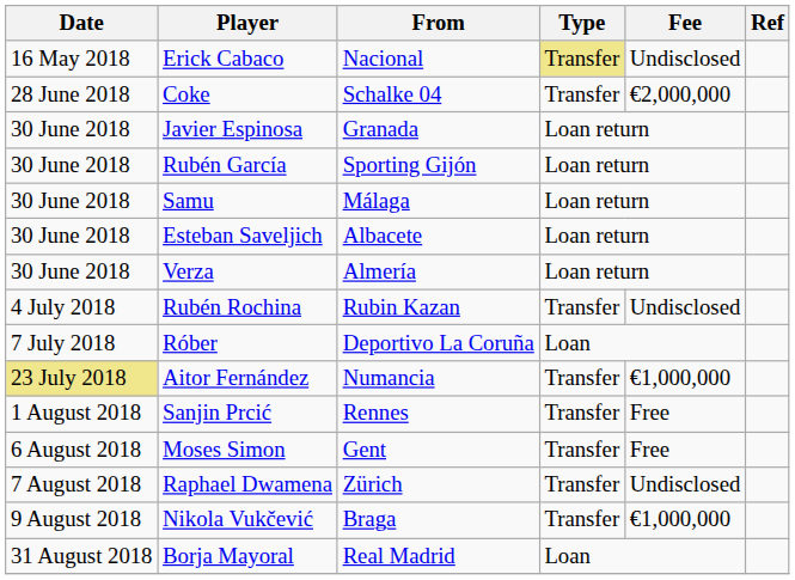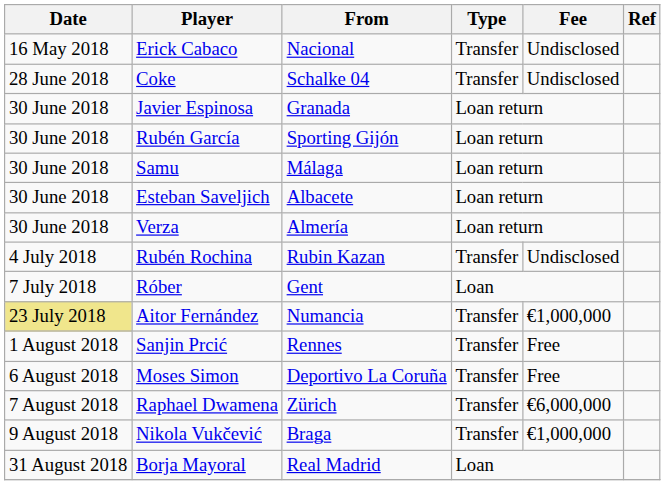Erick Cabaco | Type: khaki background -> no background
Coke | Fee: €2,000,000 -> Undisclosed
Róber | From: Deportivo La Coruña -> Gent
Moses Simon | From: Gent -> Deportivo La Coruña
Raphael Dwamena | Fee: Undisclosed -> €6,000,000
